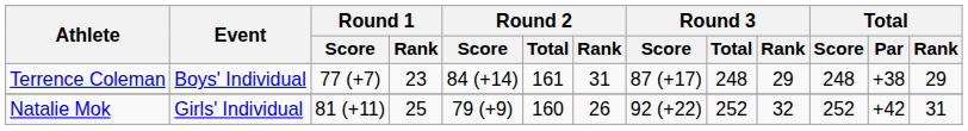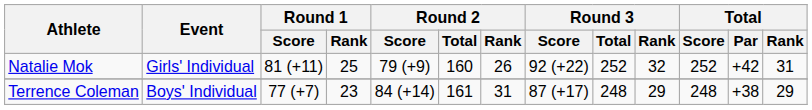rows swapped: Natalie Mok <-> Terrence Coleman
